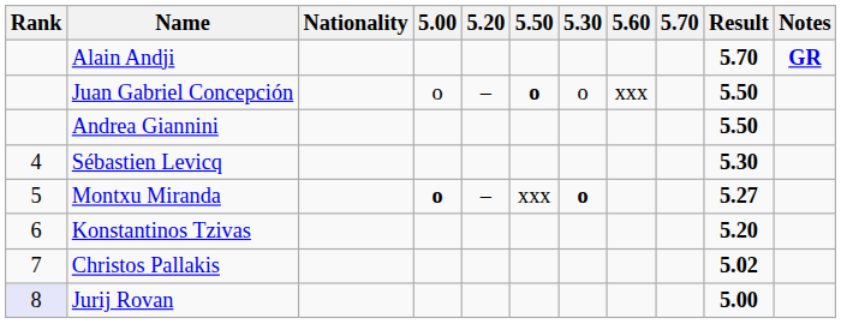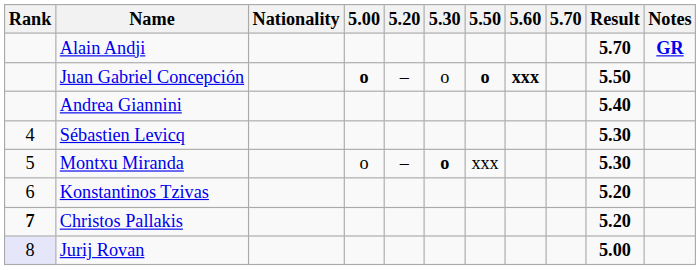columns swapped: 5.30 <-> 5.50
Juan Gabriel Concepción | 5.00: normal -> bold
Juan Gabriel Concepción | 5.60: normal -> bold
Andrea Giannini | Result: 5.50 -> 5.40
Montxu Miranda | 5.00: bold -> normal
Montxu Miranda | Result: 5.27 -> 5.30
Christos Pallakis | Rank: normal -> bold
Christos Pallakis | Result: 5.02 -> 5.20
